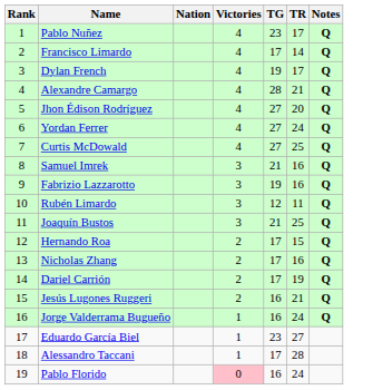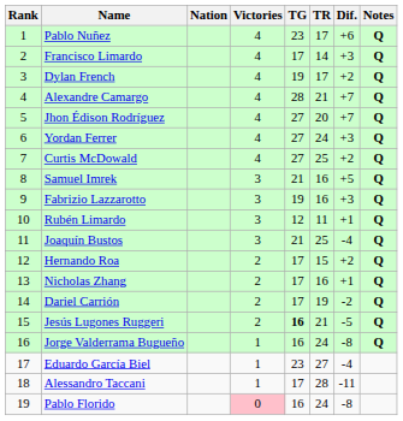+ column: Dif. | +6 | +3 | +2 | +7 | +7 | +3 | +2 | +5 | +3 | +1 | -4 | +2 | +1 | -2 | -5 | -8 | -4 | -11 | -8
Jesús Lugones Ruggeri | TG: normal -> bold
